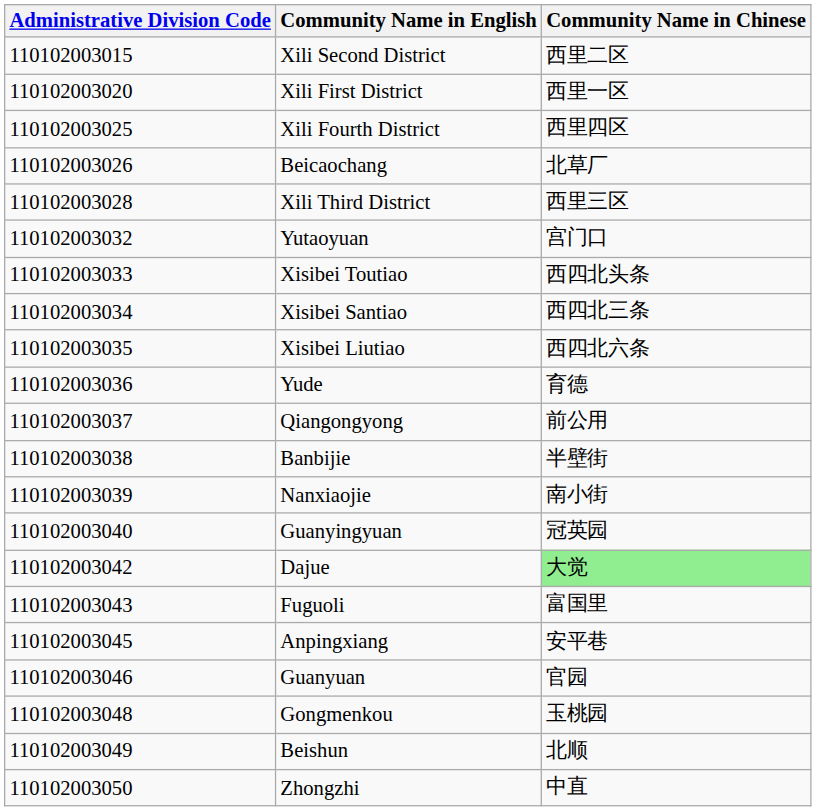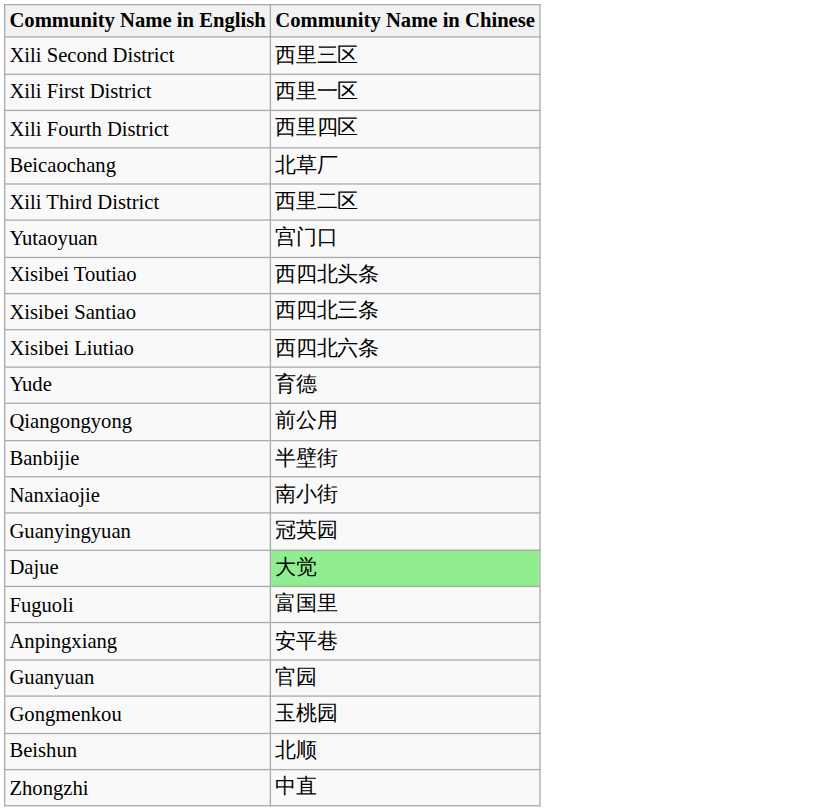- column: Administrative Division Code | 110102003015 | 110102003020 | 110102003025 | 110102003026 | 110102003028 | 110102003032 | 110102003033 | 110102003034 | 110102003035 | 110102003036 | 110102003037 | 110102003038 | 110102003039 | 110102003040 | 110102003042 | 110102003043 | 110102003045 | 110102003046 | 110102003048 | 110102003049 | 110102003050
Xili Second District | Community Name in Chinese: 西里二区 -> 西里三区
Xili Third District | Community Name in Chinese: 西里三区 -> 西里二区
